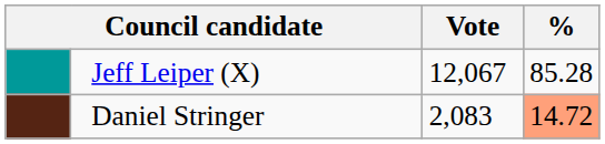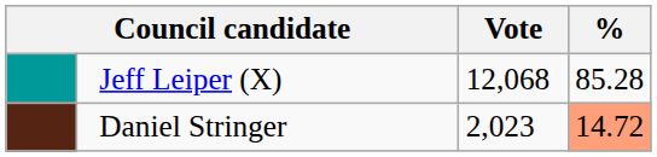Jeff Leiper (X) | Vote: 12,067 -> 12,068
Daniel Stringer | Vote: 2,083 -> 2,023
